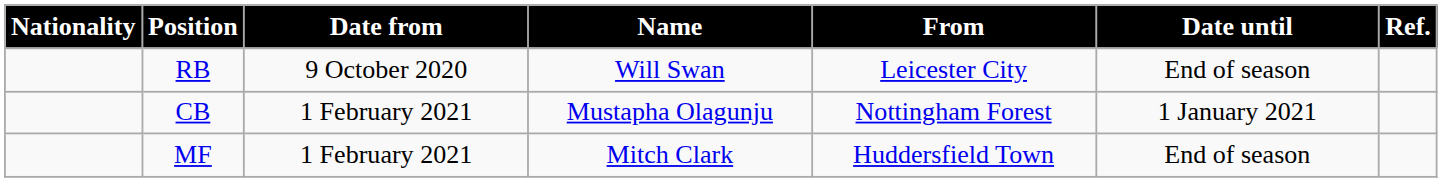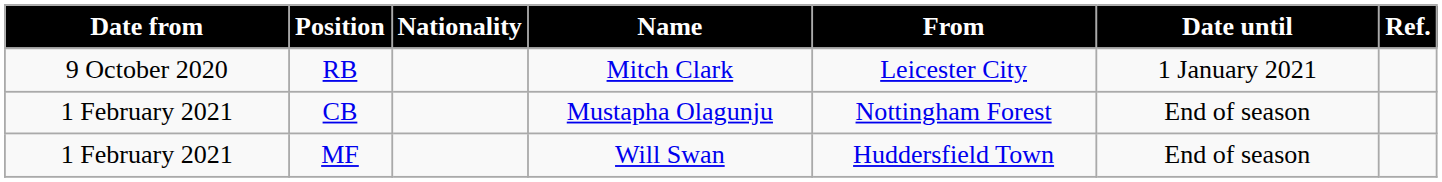columns swapped: Date from <-> Nationality
RB | Name: Will Swan -> Mitch Clark
RB | Date until: End of season -> 1 January 2021
CB | Date until: 1 January 2021 -> End of season
MF | Name: Mitch Clark -> Will Swan
